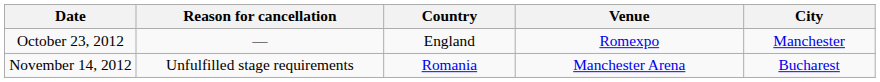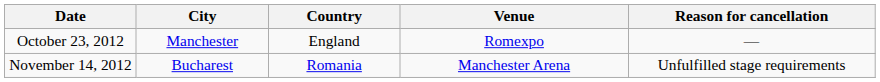columns swapped: City <-> Reason for cancellation
